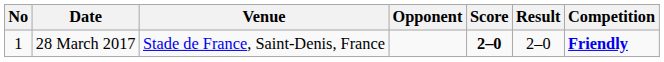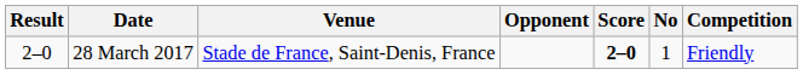columns swapped: No <-> Result
28 March 2017 | Competition: bold -> normal
